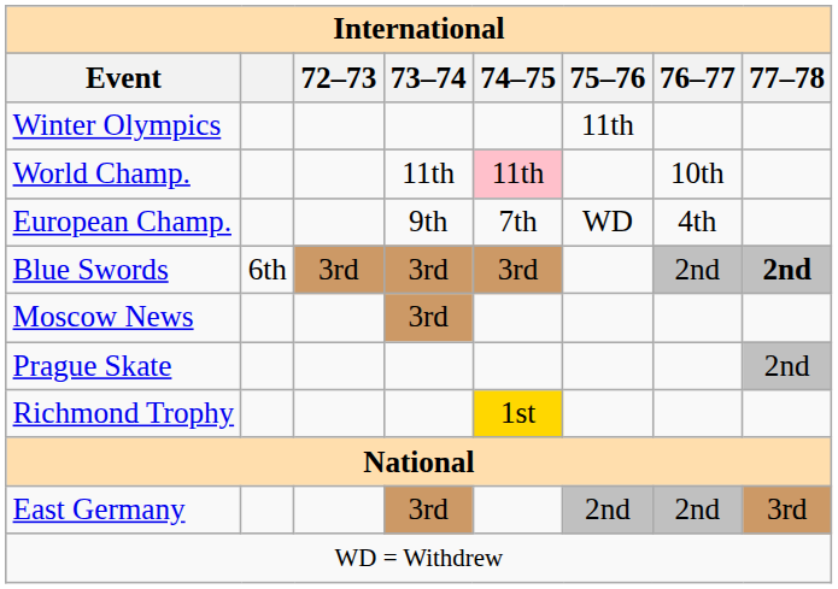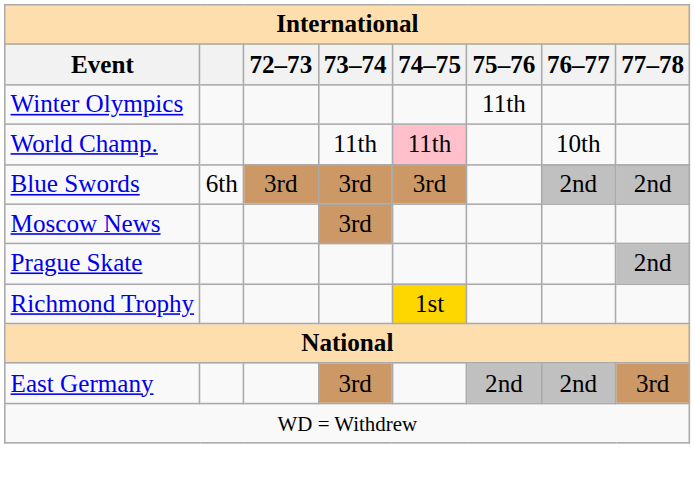- row: European Champ. | 9th | 7th | WD | 4th
Blue Swords | 77–78: bold -> normal
